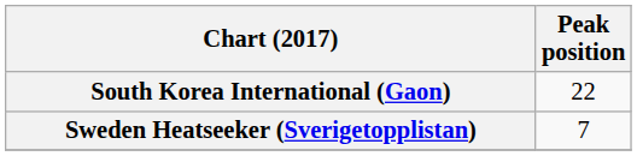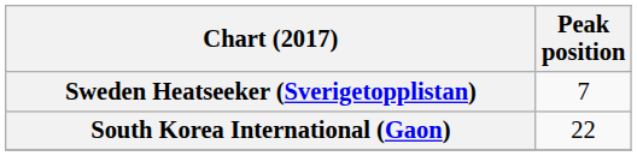rows swapped: South Korea International (Gaon) <-> Sweden Heatseeker (Sverigetopplistan)
